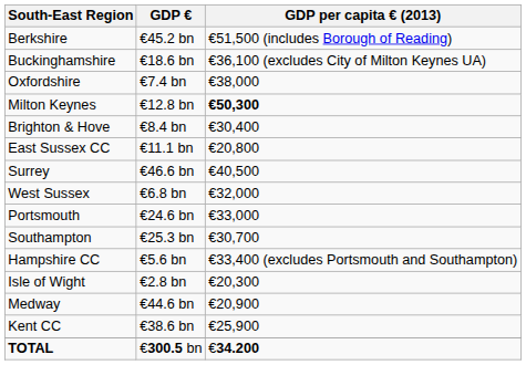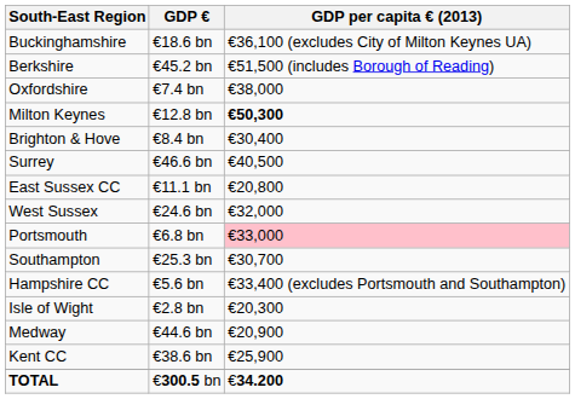rows swapped: Berkshire <-> Buckinghamshire
rows swapped: East Sussex CC <-> Surrey
West Sussex | GDP €: €6.8 bn -> €24.6 bn
Portsmouth | GDP €: €24.6 bn -> €6.8 bn
Portsmouth | GDP per capita € (2013): no background -> pink background
